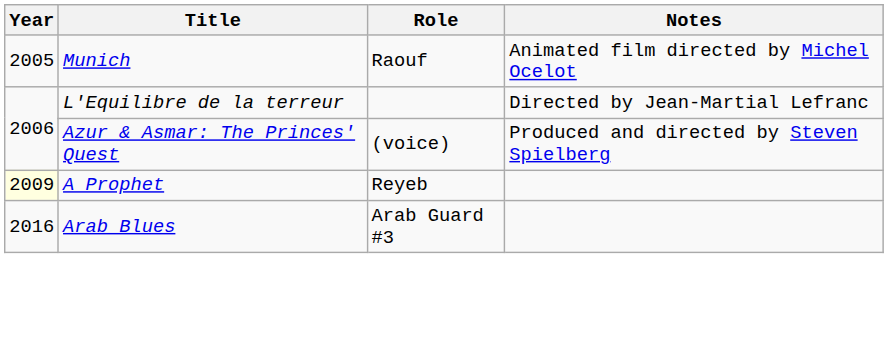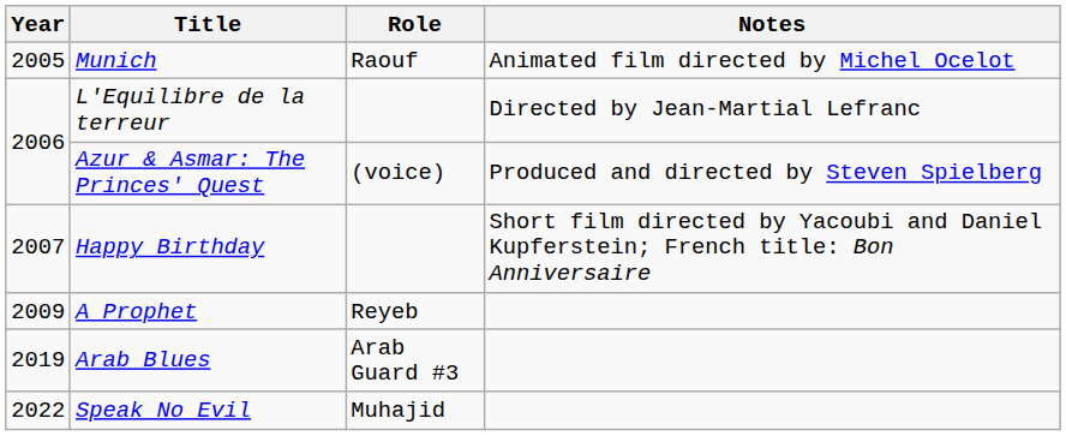+ row: 2007 | Happy Birthday | Short film directed by Yacoubi and Daniel Kupferstein; French title: Bon Anniversaire
A Prophet | Year: lightyellow background -> no background
Arab Blues | Year: 2016 -> 2019
+ row: 2022 | Speak No Evil | Muhajid
